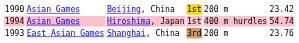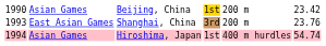rows swapped: East Asian Games <-> Asian Games / Hiroshima, Japan
